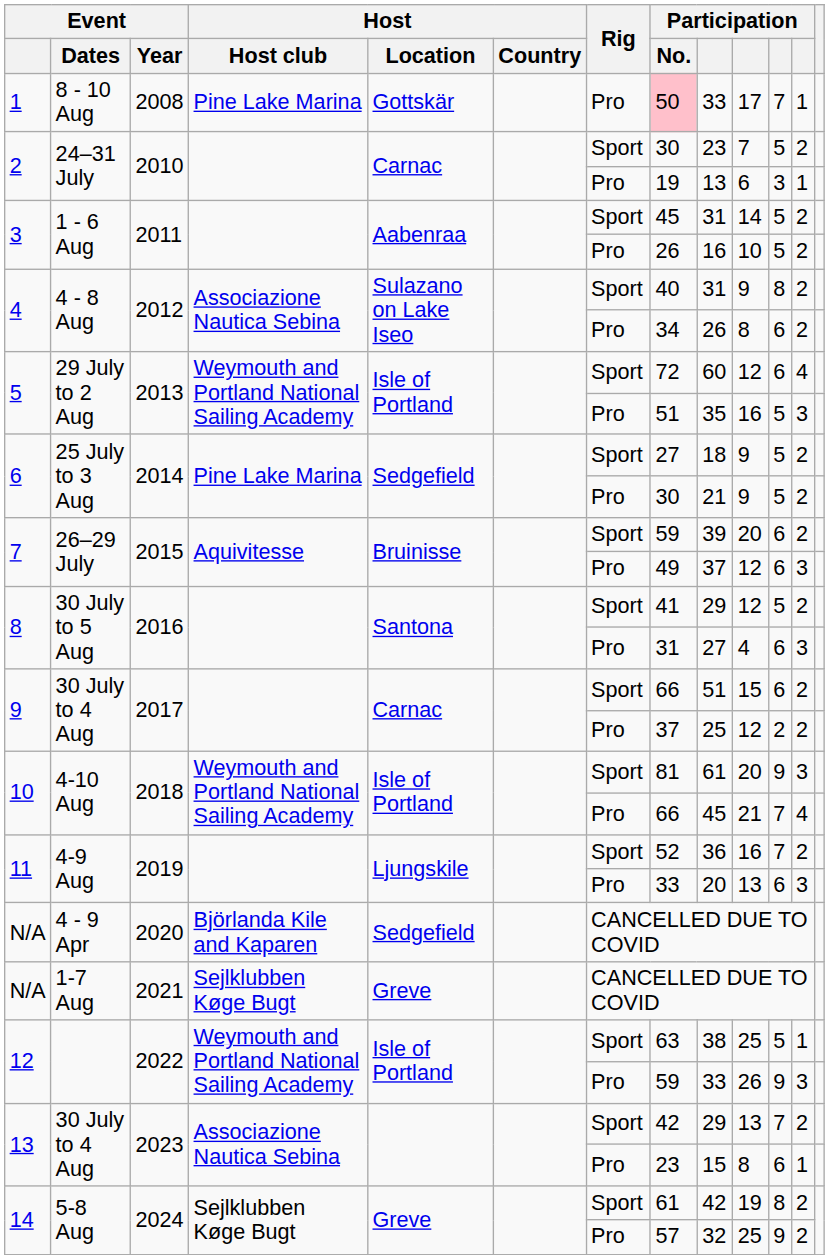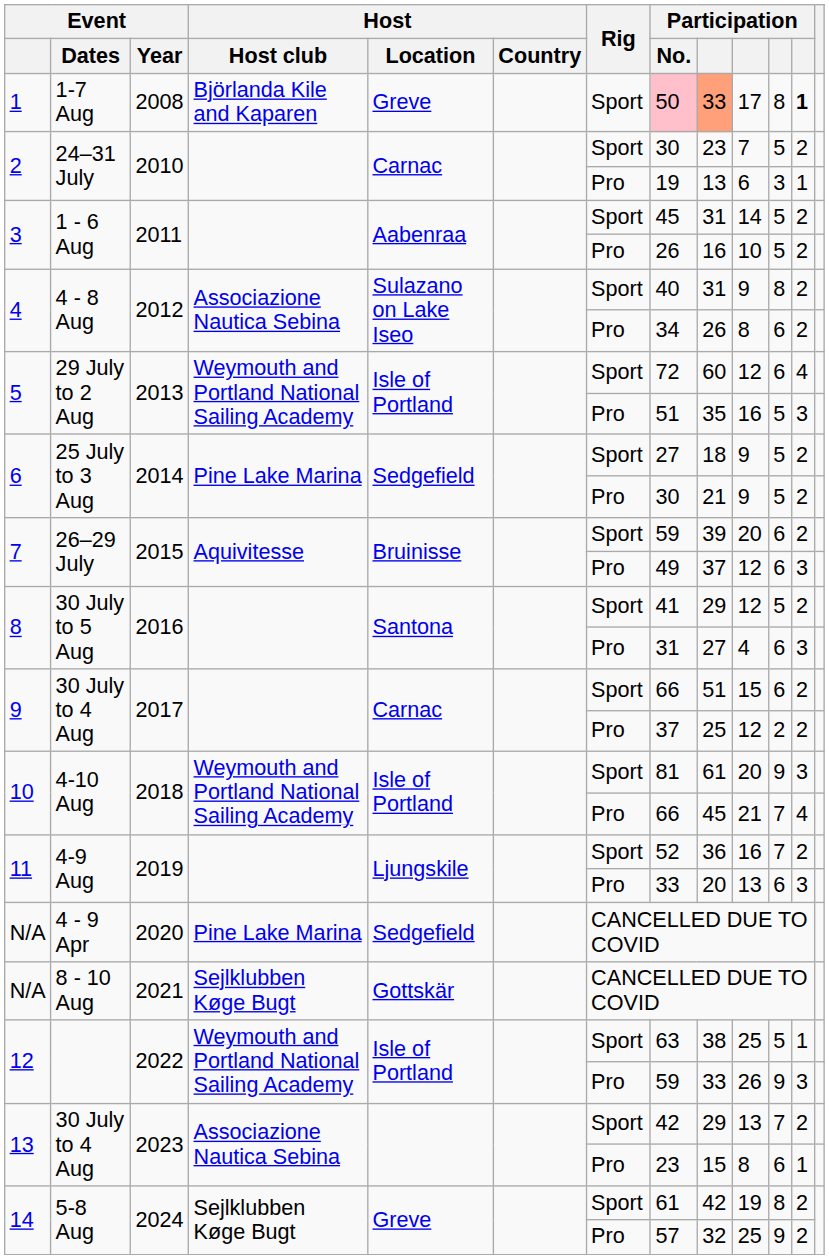2008 | Event / Dates: 8 - 10 Aug -> 1-7 Aug
2008 | Host / Host club: Pine Lake Marina -> Björlanda Kile and Kaparen
2008 | Host / Location: Gottskär -> Greve
2008 | Rig: Pro -> Sport
2008 | column 9: no background -> lightsalmon background
2008 | column 11: 7 -> 8
2008 | column 12: normal -> bold
2020 | Host / Host club: Björlanda Kile and Kaparen -> Pine Lake Marina
2021 | Event / Dates: 1-7 Aug -> 8 - 10 Aug
2021 | Host / Location: Greve -> Gottskär
